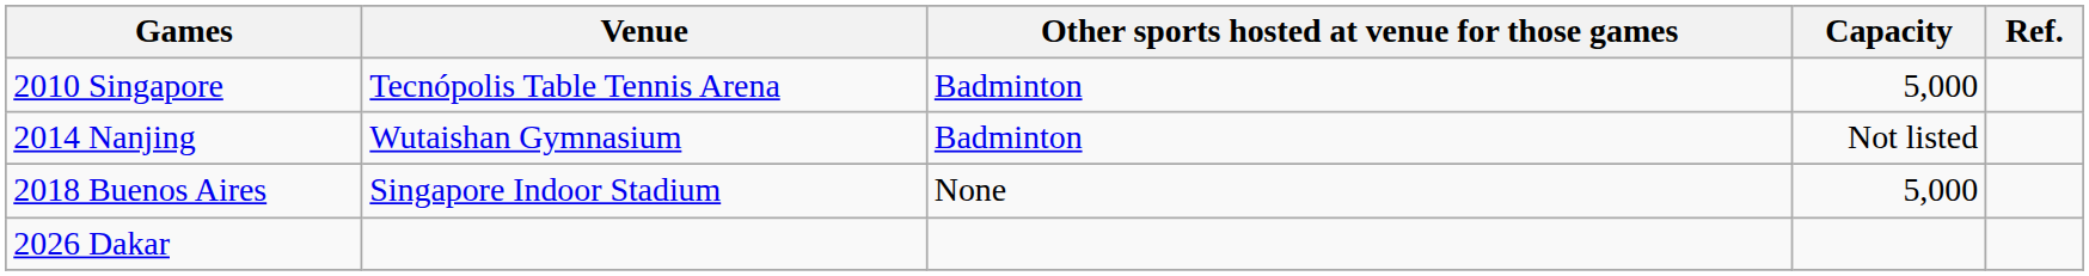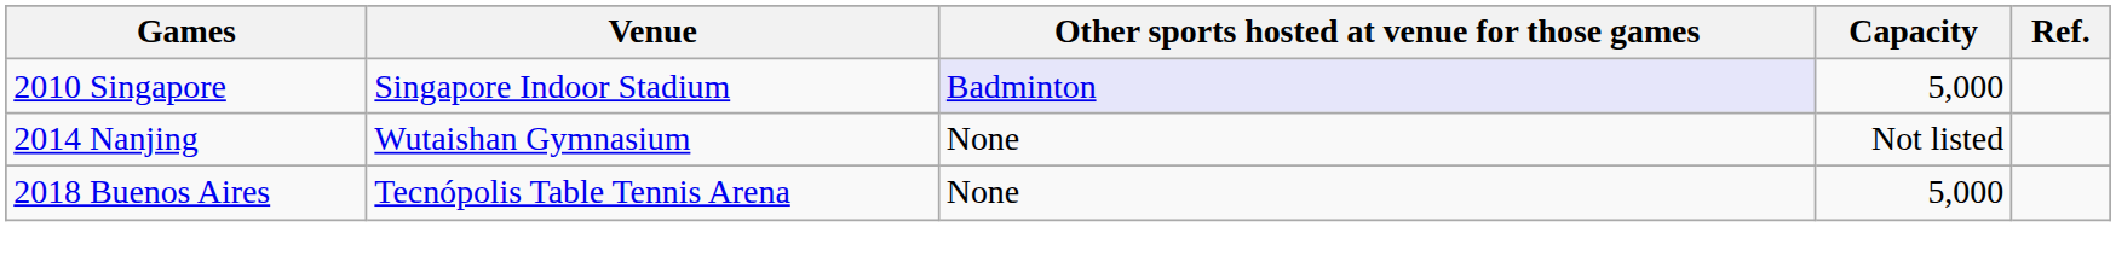2010 Singapore | Venue: Tecnópolis Table Tennis Arena -> Singapore Indoor Stadium
2010 Singapore | Other sports hosted at venue for those games: no background -> lavender background
2014 Nanjing | Other sports hosted at venue for those games: Badminton -> None
2018 Buenos Aires | Venue: Singapore Indoor Stadium -> Tecnópolis Table Tennis Arena
- row: 2026 Dakar
